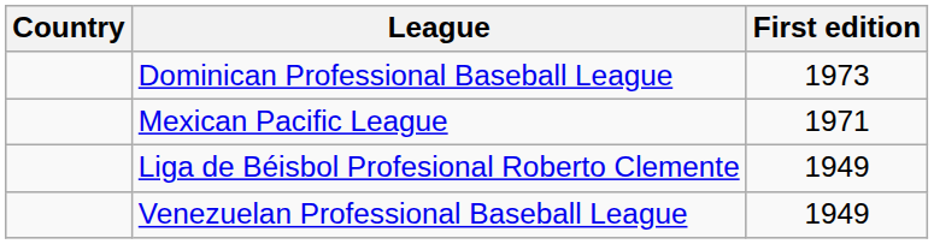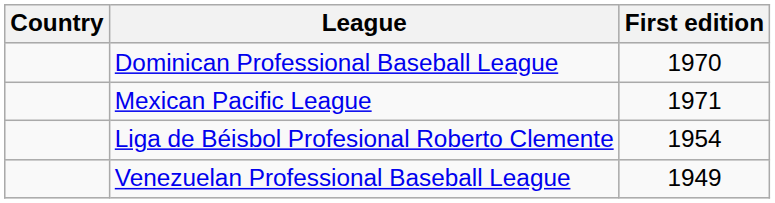Dominican Professional Baseball League | First edition: 1973 -> 1970
Liga de Béisbol Profesional Roberto Clemente | First edition: 1949 -> 1954
